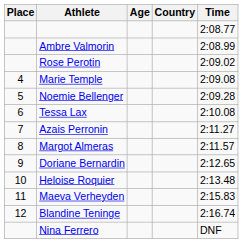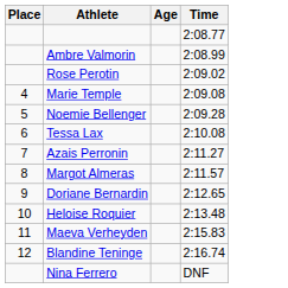- column: Country
